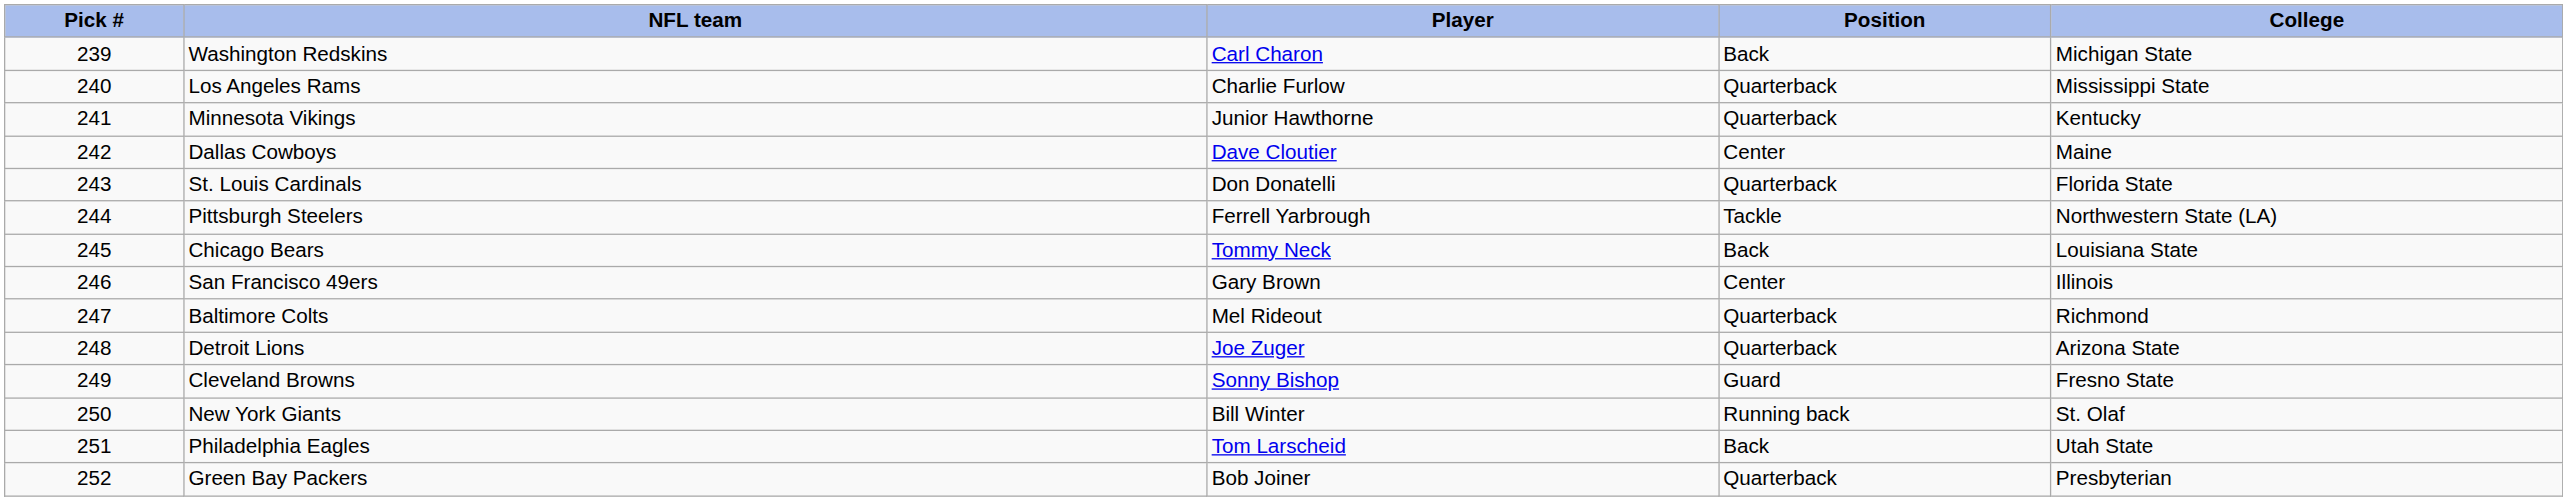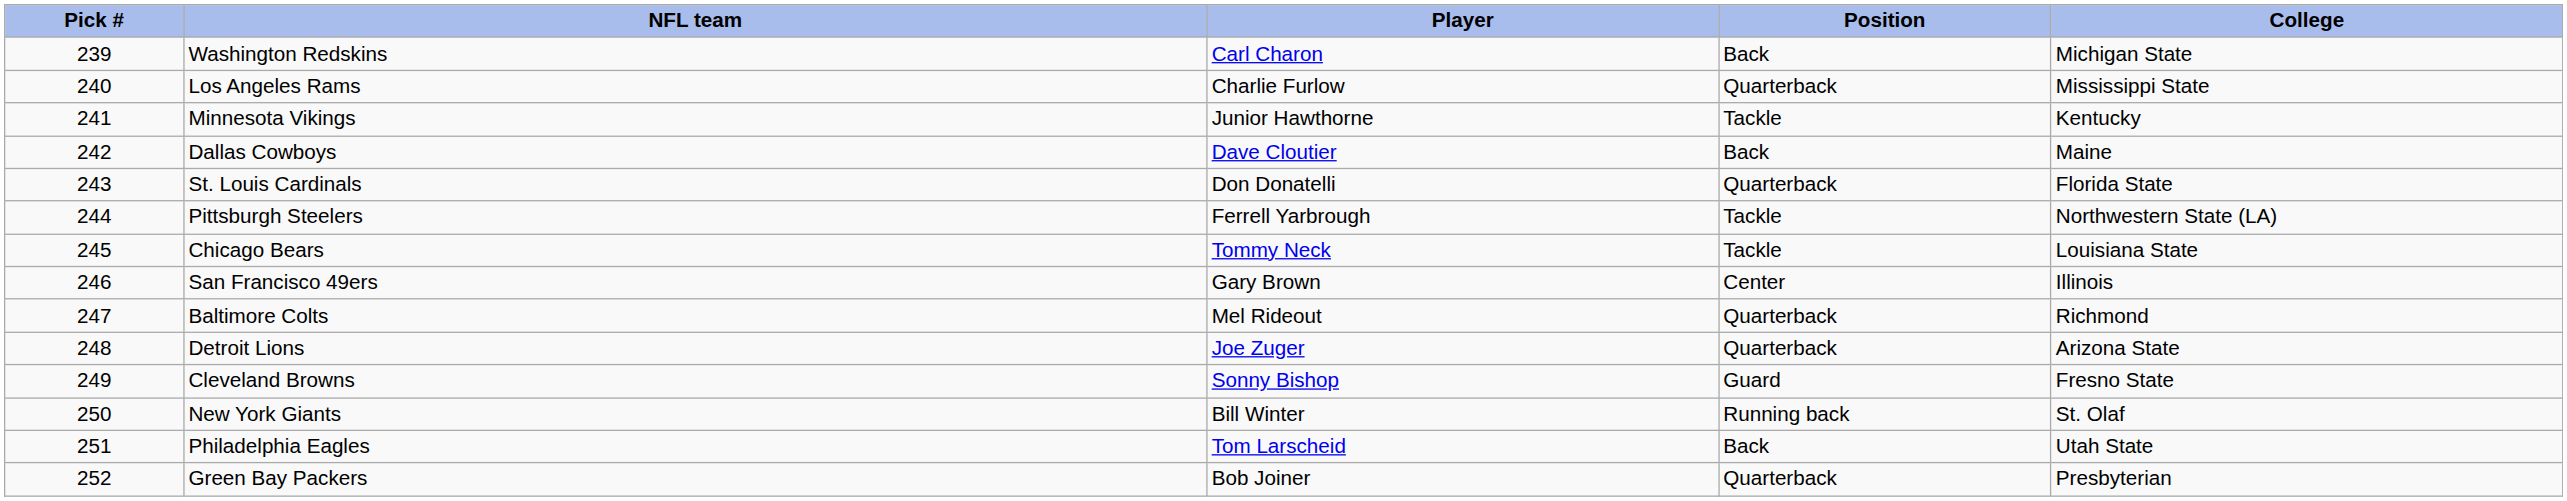Minnesota Vikings | Position: Quarterback -> Tackle
Dallas Cowboys | Position: Center -> Back
Chicago Bears | Position: Back -> Tackle
